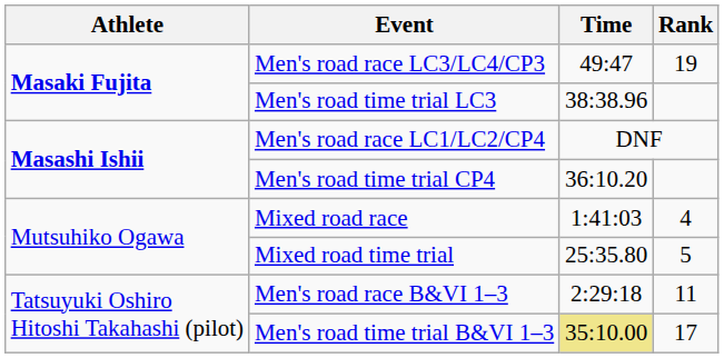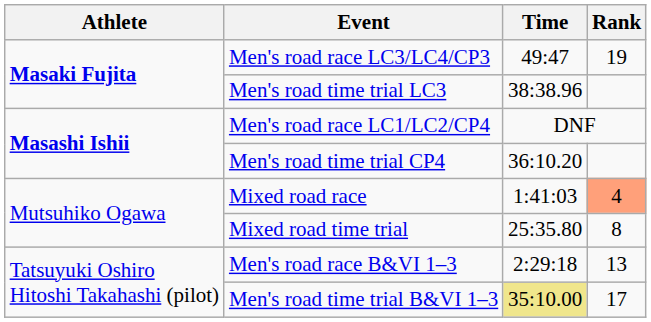Mixed road race | Rank: no background -> lightsalmon background
Mixed road time trial | Rank: 5 -> 8
Men's road race B&VI 1–3 | Rank: 11 -> 13
